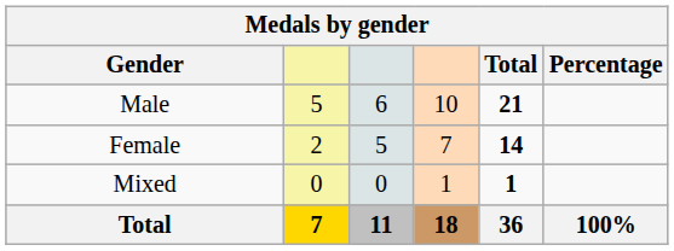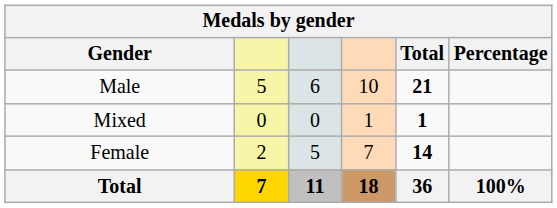rows swapped: Female <-> Mixed
